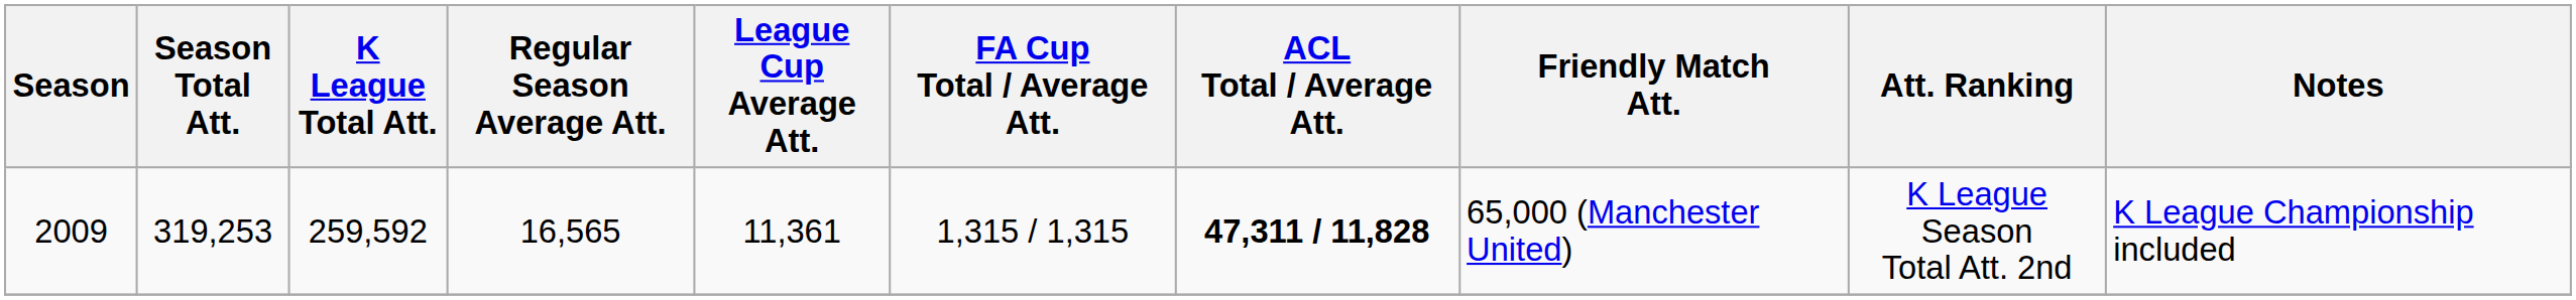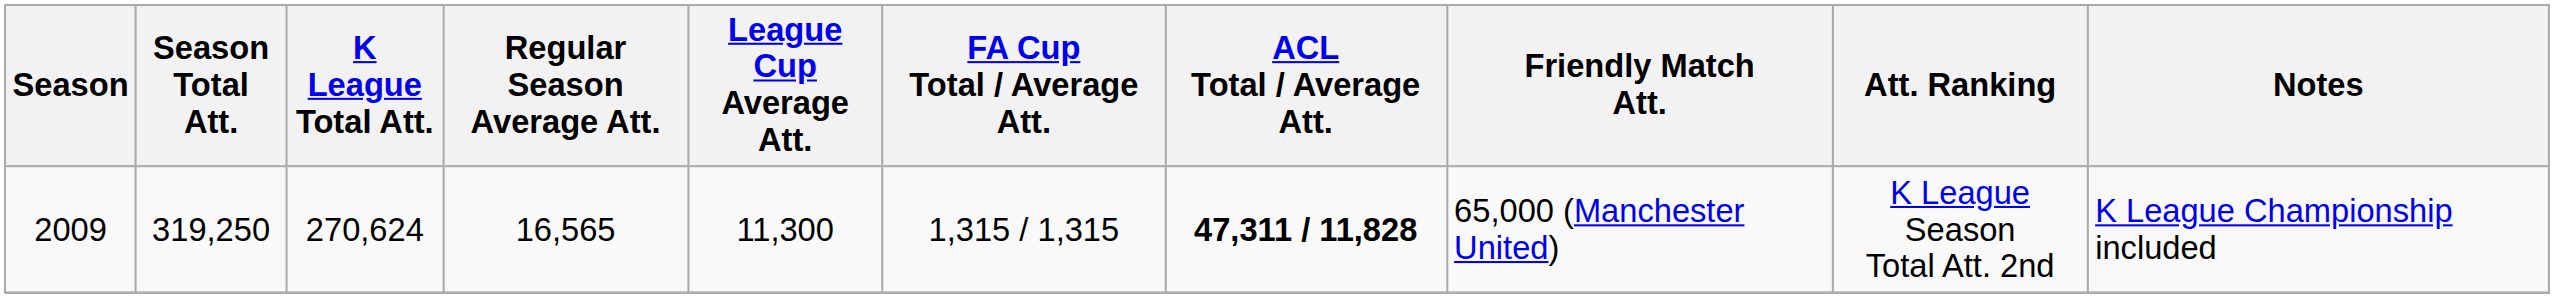2009 | Season Total Att.: 319,253 -> 319,250
2009 | K League Total Att.: 259,592 -> 270,624
2009 | League Cup Average Att.: 11,361 -> 11,300
